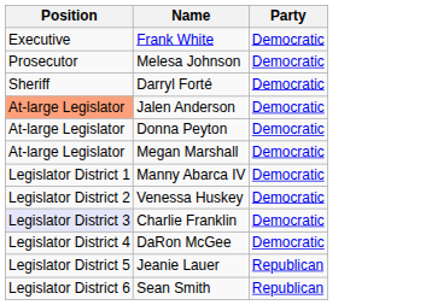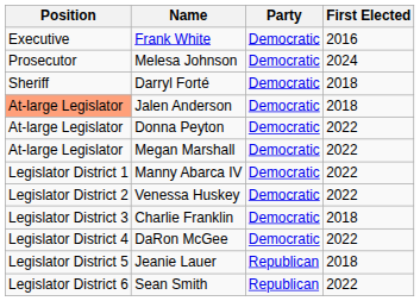+ column: First Elected | 2016 | 2024 | 2018 | 2018 | 2022 | 2022 | 2022 | 2022 | 2018 | 2022 | 2018 | 2022
Charlie Franklin | Position: lavender background -> no background
